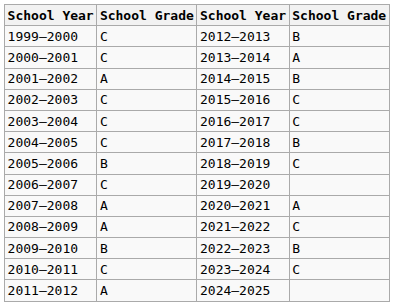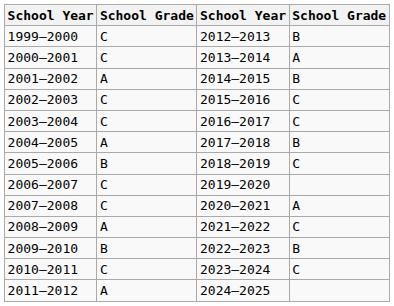2004—2005 | column 2: C -> A
2007—2008 | column 2: A -> C
